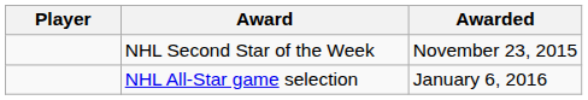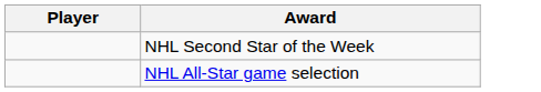- column: Awarded | November 23, 2015 | January 6, 2016
